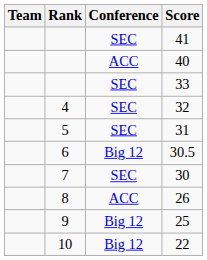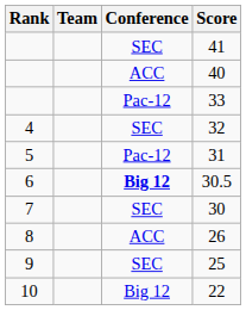columns swapped: Rank <-> Team
33 | Conference: SEC -> Pac-12
31 | Conference: SEC -> Pac-12
30.5 | Conference: normal -> bold
25 | Conference: Big 12 -> SEC
